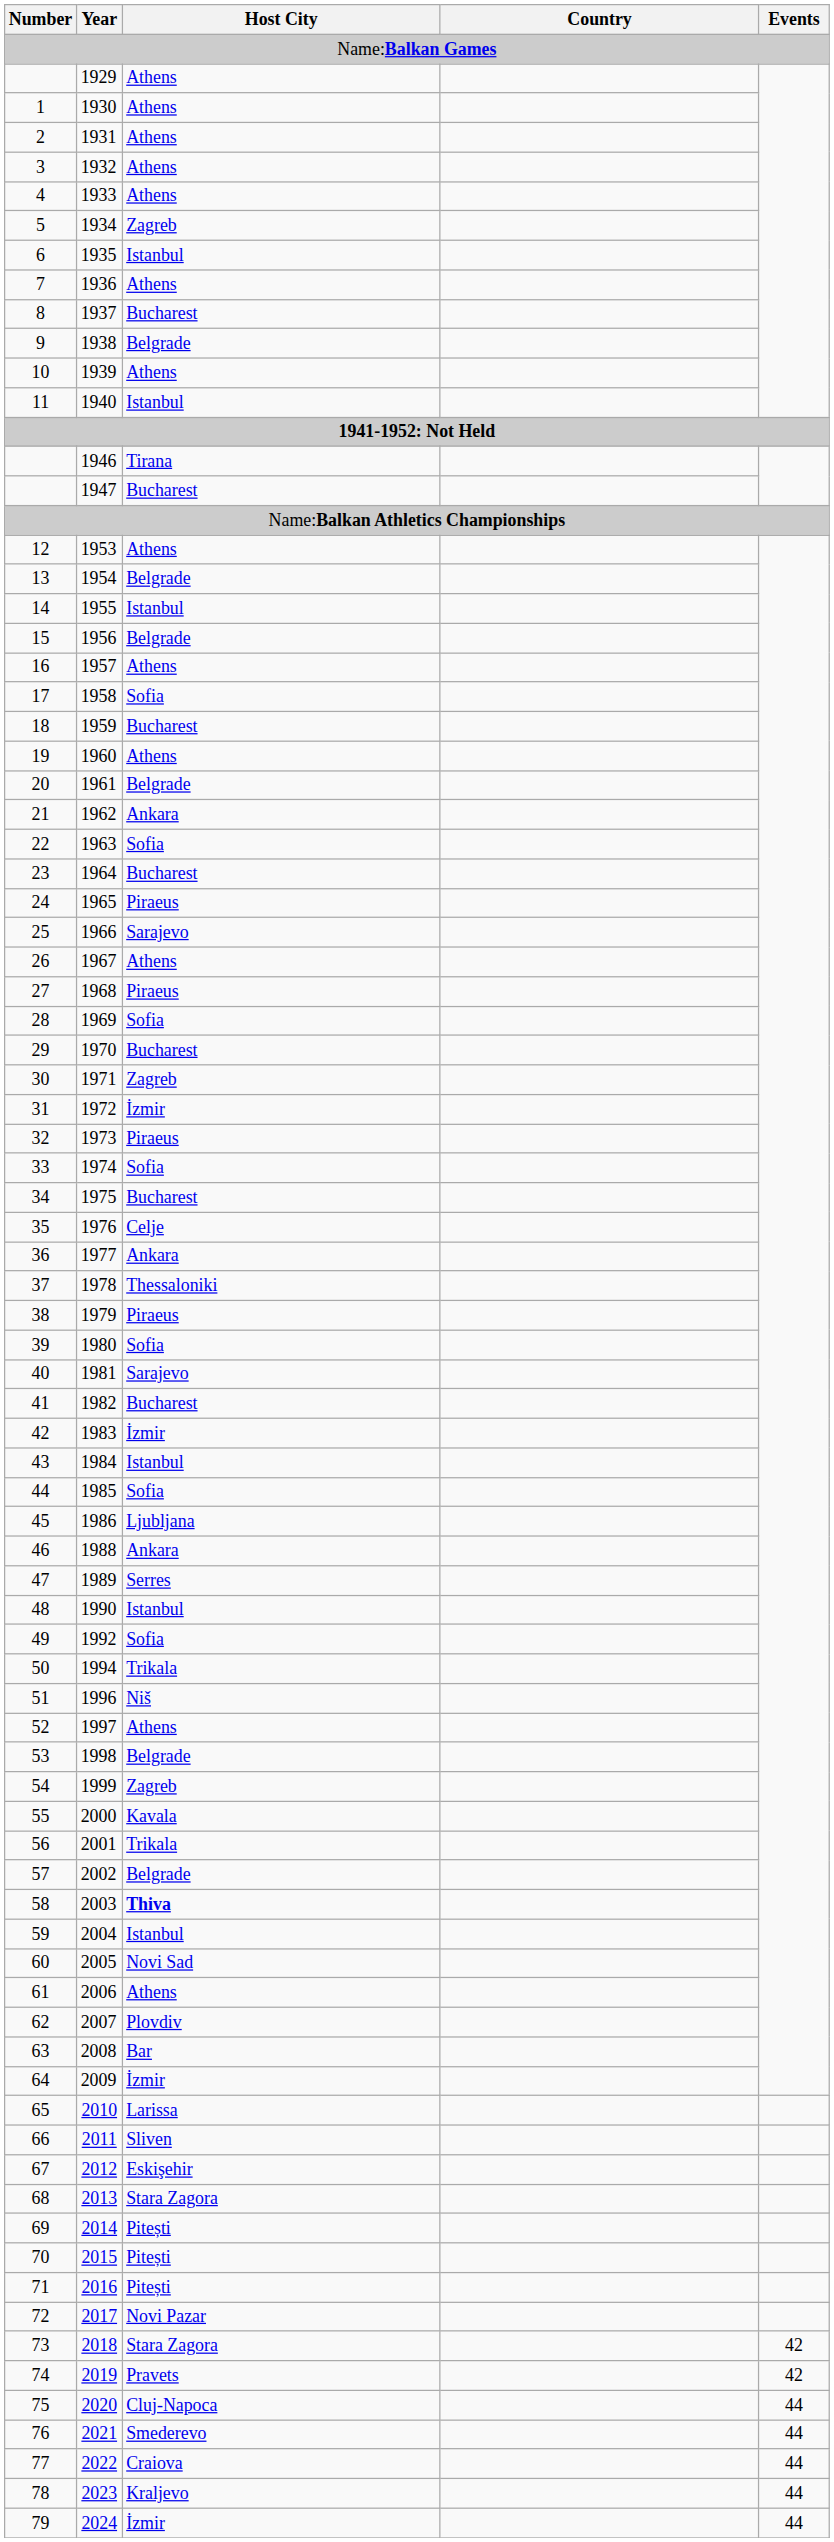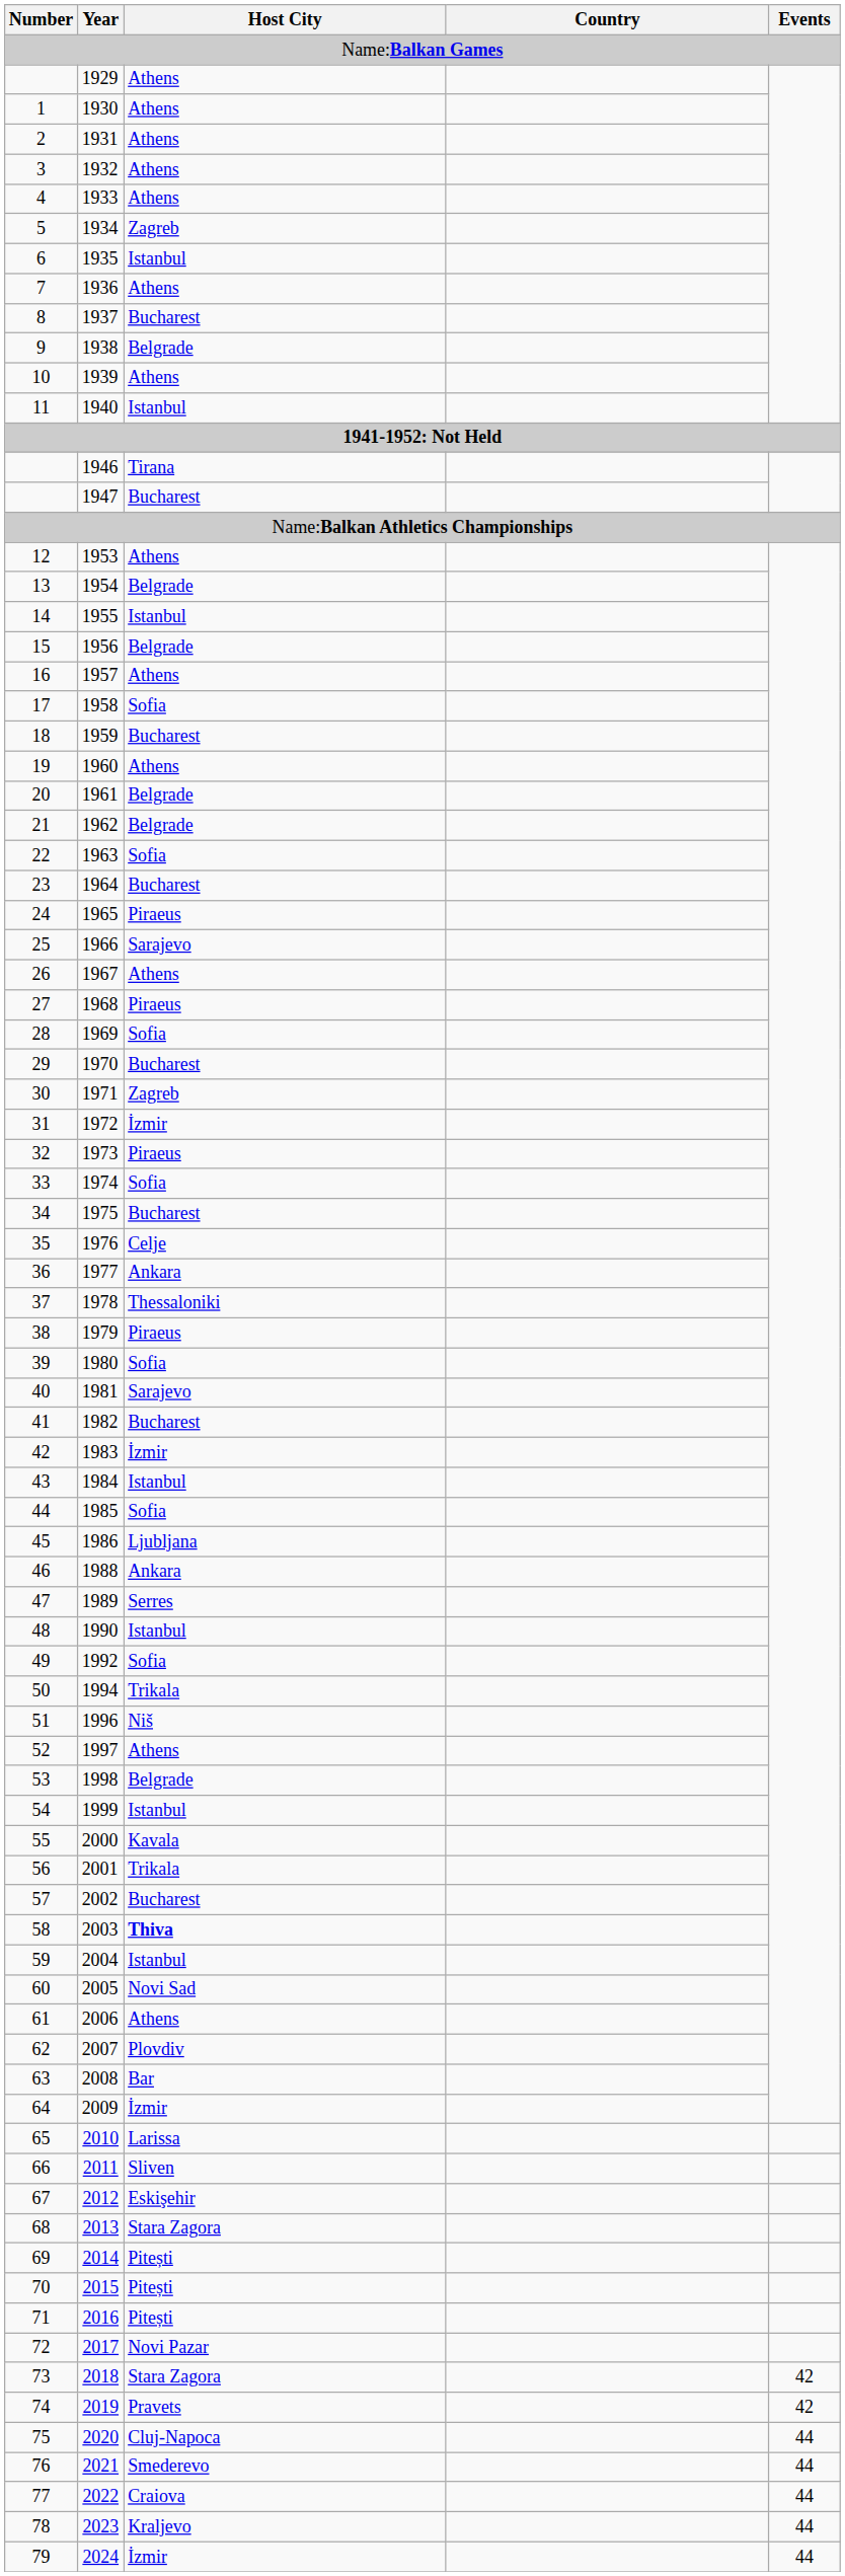1962 | Host City: Ankara -> Belgrade
1999 | Host City: Zagreb -> Istanbul
2002 | Host City: Belgrade -> Bucharest
